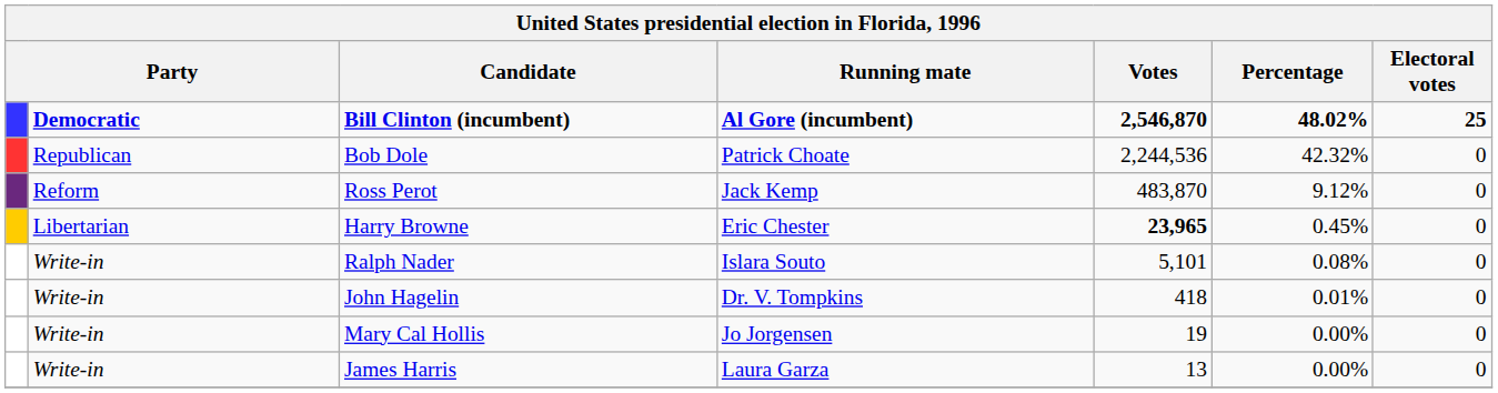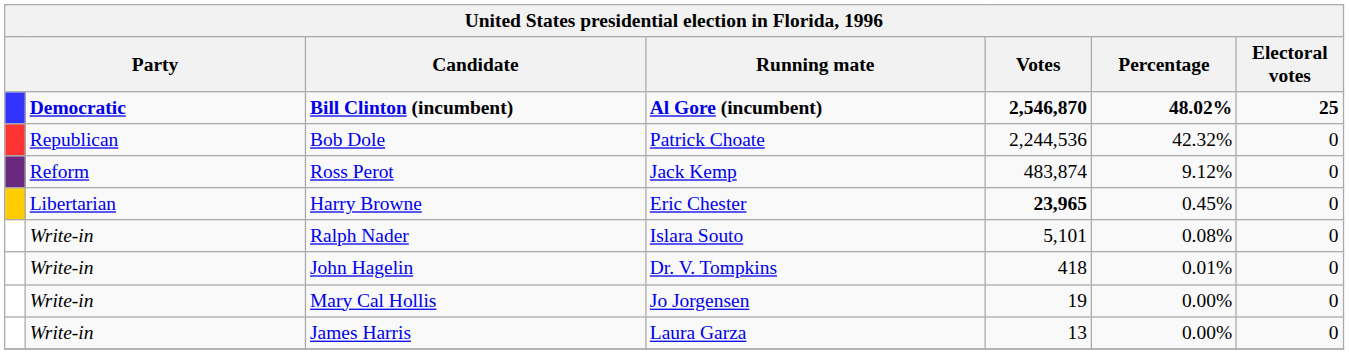Ross Perot | Votes: 483,870 -> 483,874
